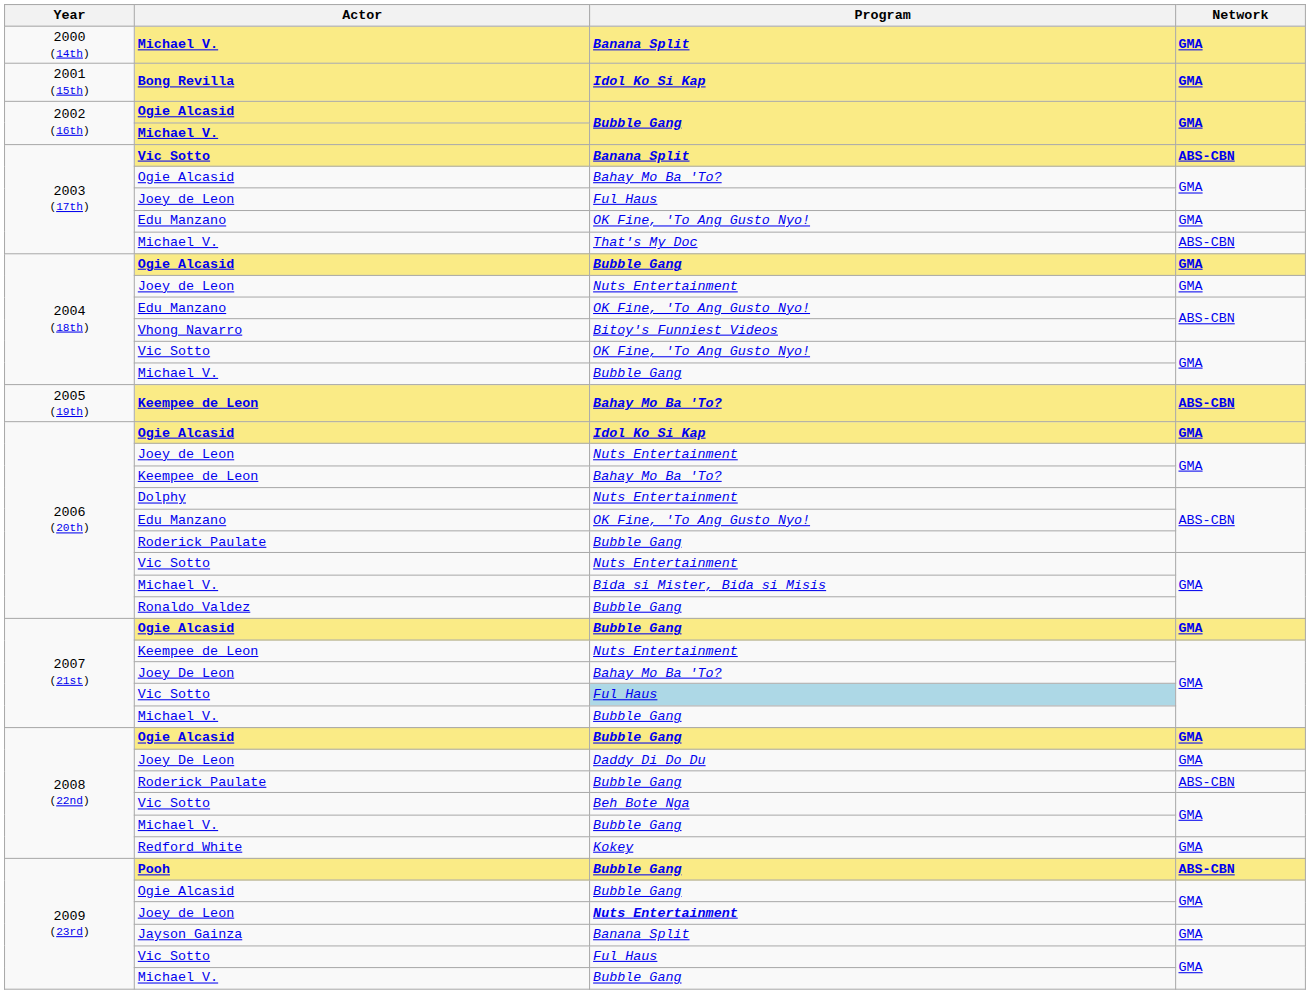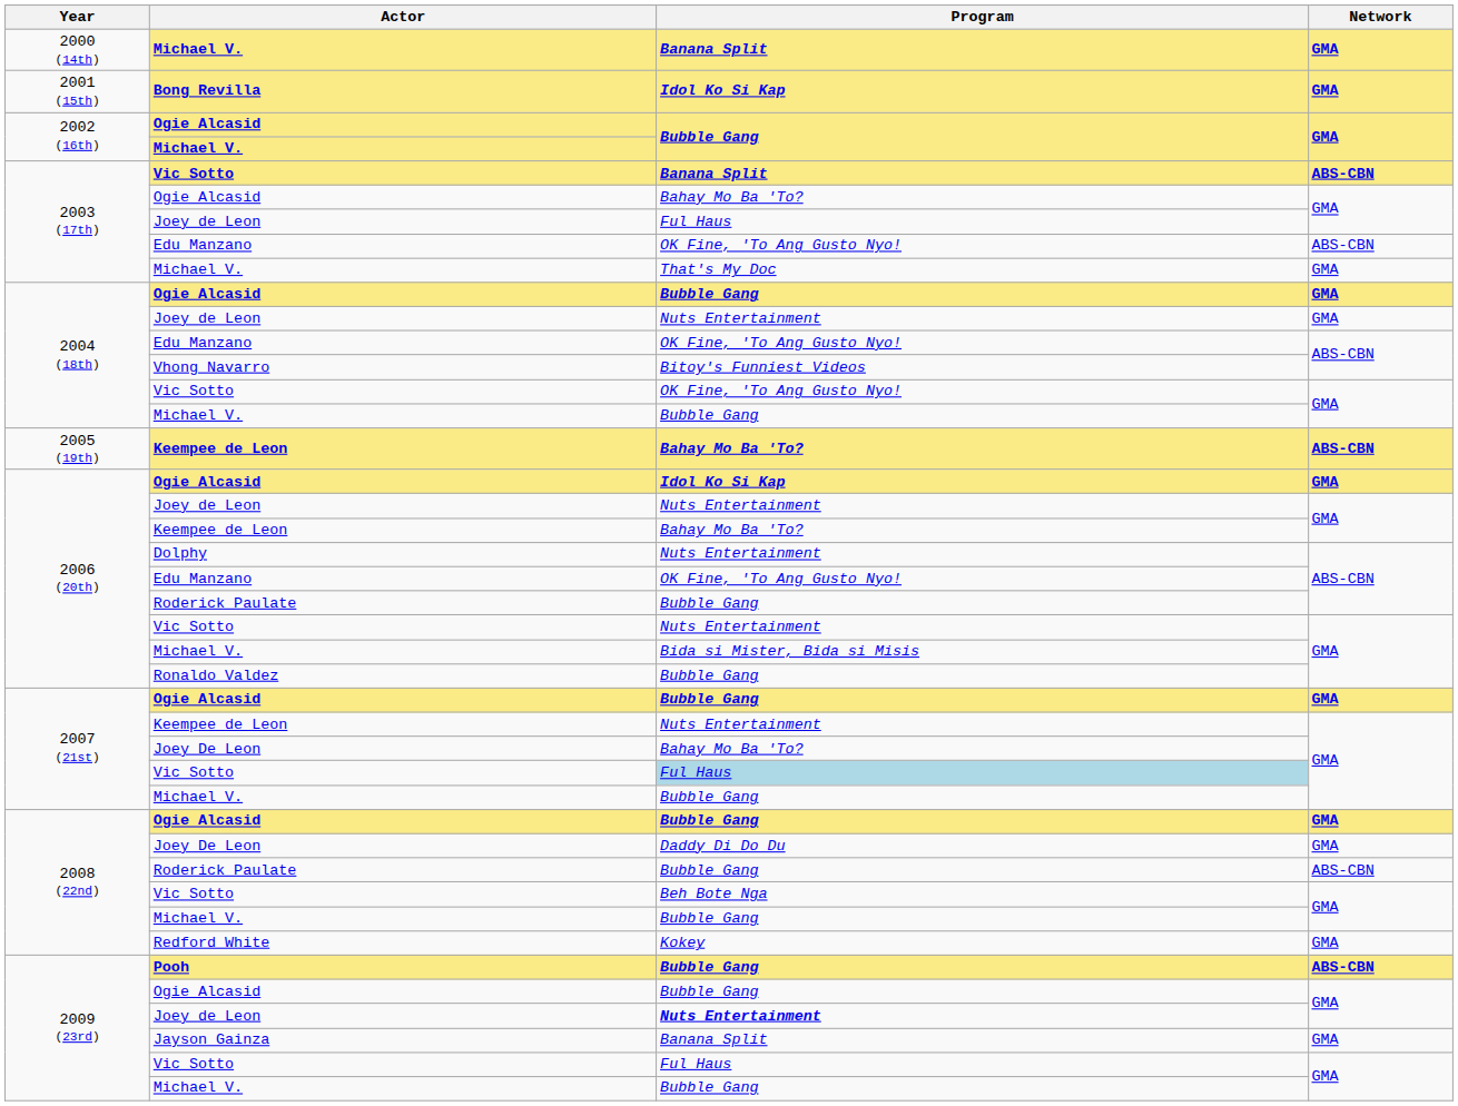2003 (17th) / Edu Manzano | Network: GMA -> ABS-CBN
2003 (17th) / Michael V. | Network: ABS-CBN -> GMA
